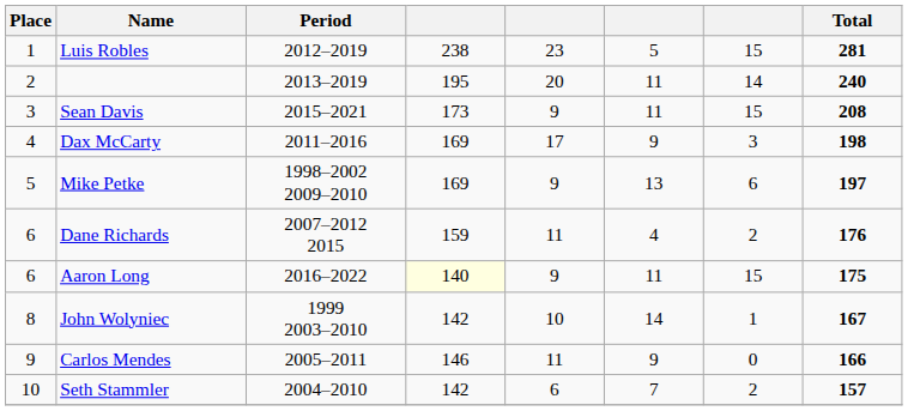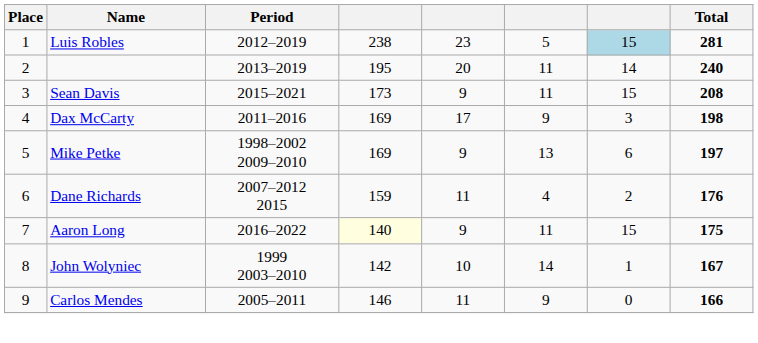Luis Robles | column 7: no background -> lightblue background
Aaron Long | Place: 6 -> 7
- row: 10 | Seth Stammler | 2004–2010 | 142 | 6 | 7 | 2 | 157
